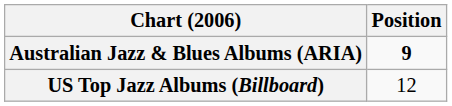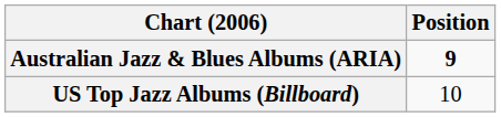US Top Jazz Albums (Billboard) | Position: 12 -> 10
